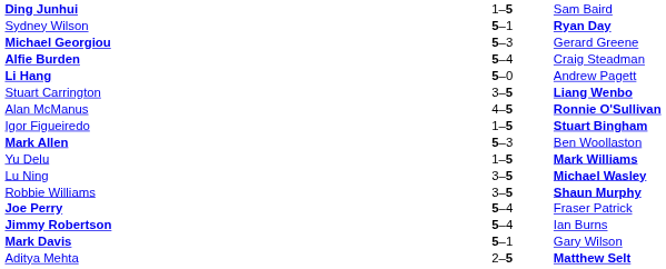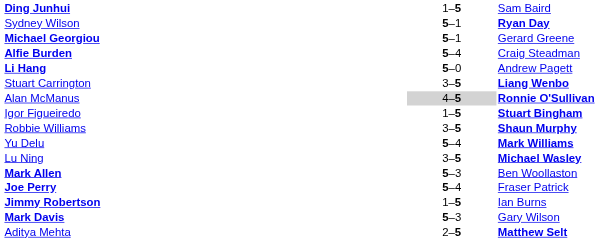Michael Georgiou | column 2: 5–3 -> 5–1
Alan McManus | column 2: no background -> lightgrey background
rows swapped: Mark Allen <-> Robbie Williams
Yu Delu | column 2: 1–5 -> 5–4
Jimmy Robertson | column 2: 5–4 -> 1–5
Mark Davis | column 2: 5–1 -> 5–3
